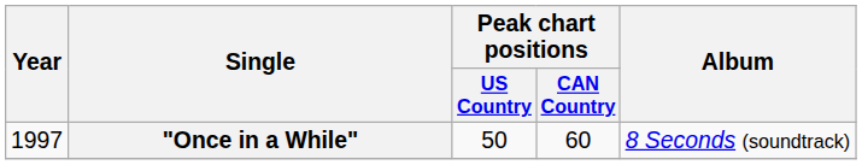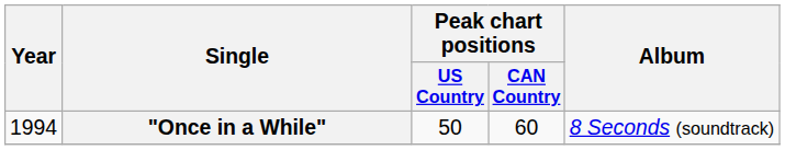"Once in a While" | Year: 1997 -> 1994
